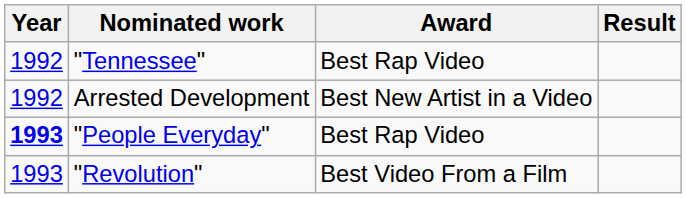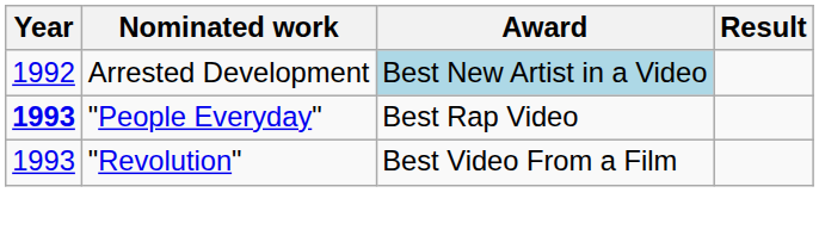- row: 1992 | "Tennessee" | Best Rap Video
Arrested Development | Award: no background -> lightblue background
